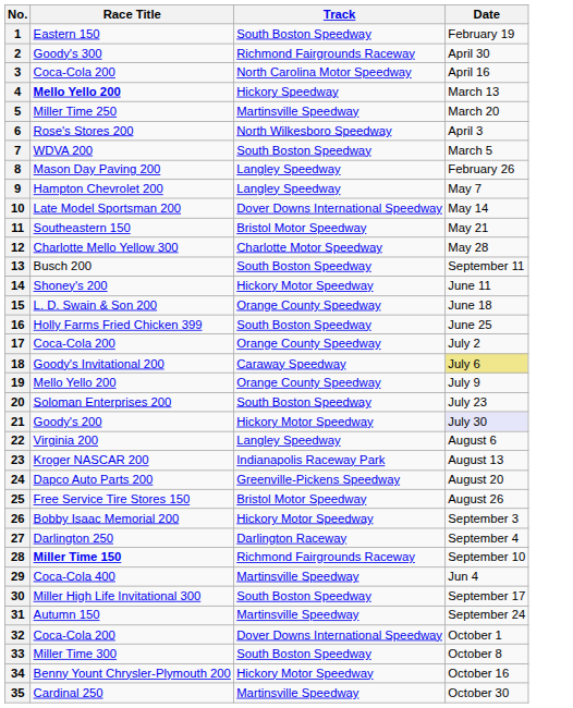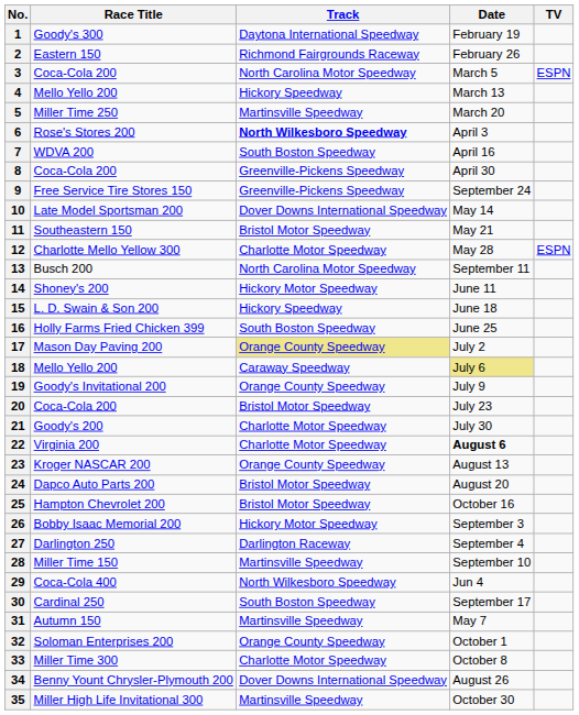+ column: TV | ESPN | ESPN
1 | Race Title: Eastern 150 -> Goody's 300
1 | Track: South Boston Speedway -> Daytona International Speedway
2 | Race Title: Goody's 300 -> Eastern 150
2 | Date: April 30 -> February 26
3 | Date: April 16 -> March 5
4 | Race Title: bold -> normal
6 | Track: normal -> bold
7 | Date: March 5 -> April 16
8 | Race Title: Mason Day Paving 200 -> Coca-Cola 200
8 | Track: Langley Speedway -> Greenville-Pickens Speedway
8 | Date: February 26 -> April 30
9 | Race Title: Hampton Chevrolet 200 -> Free Service Tire Stores 150
9 | Track: Langley Speedway -> Greenville-Pickens Speedway
9 | Date: May 7 -> September 24
13 | Track: South Boston Speedway -> North Carolina Motor Speedway
15 | Track: Orange County Speedway -> Hickory Speedway
17 | Race Title: Coca-Cola 200 -> Mason Day Paving 200
17 | Track: no background -> khaki background
18 | Race Title: Goody's Invitational 200 -> Mello Yello 200
19 | Race Title: Mello Yello 200 -> Goody's Invitational 200
20 | Race Title: Soloman Enterprises 200 -> Coca-Cola 200
20 | Track: South Boston Speedway -> Bristol Motor Speedway
21 | Track: Hickory Motor Speedway -> Charlotte Motor Speedway
21 | Date: lavender background -> no background
22 | Track: Langley Speedway -> Charlotte Motor Speedway
22 | Date: normal -> bold
23 | Track: Indianapolis Raceway Park -> Orange County Speedway
24 | Track: Greenville-Pickens Speedway -> Bristol Motor Speedway
25 | Race Title: Free Service Tire Stores 150 -> Hampton Chevrolet 200
25 | Date: August 26 -> October 16
28 | Race Title: bold -> normal
28 | Track: Richmond Fairgrounds Raceway -> Martinsville Speedway
29 | Track: Martinsville Speedway -> North Wilkesboro Speedway
30 | Race Title: Miller High Life Invitational 300 -> Cardinal 250
31 | Date: September 24 -> May 7
32 | Race Title: Coca-Cola 200 -> Soloman Enterprises 200
32 | Track: Dover Downs International Speedway -> Orange County Speedway
33 | Track: South Boston Speedway -> Charlotte Motor Speedway
34 | Track: Hickory Motor Speedway -> Dover Downs International Speedway
34 | Date: October 16 -> August 26
35 | Race Title: Cardinal 250 -> Miller High Life Invitational 300
